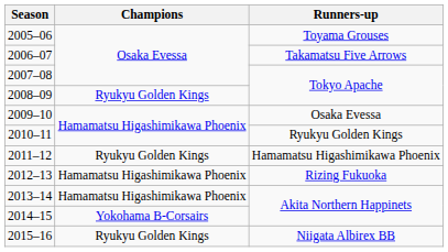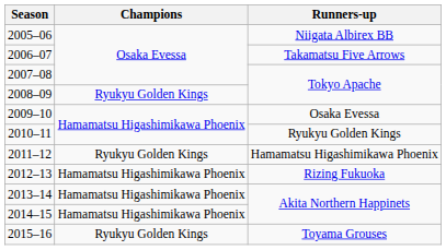2005–06 | Runners-up: Toyama Grouses -> Niigata Albirex BB
2014–15 | Champions: Yokohama B-Corsairs -> Hamamatsu Higashimikawa Phoenix
2015–16 | Runners-up: Niigata Albirex BB -> Toyama Grouses
